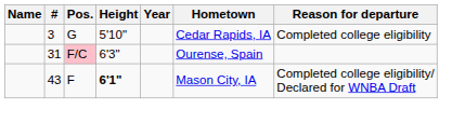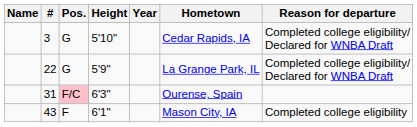3 | Reason for departure: Completed college eligibility -> Completed college eligibility/ Declared for WNBA Draft
+ row: 22 | G | 5'9" | La Grange Park, IL | Completed college eligibility/ Declared for WNBA Draft
43 | Height: bold -> normal
43 | Reason for departure: Completed college eligibility/ Declared for WNBA Draft -> Completed college eligibility
